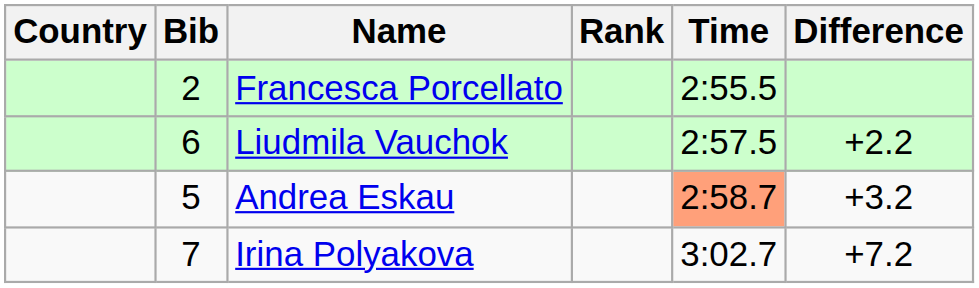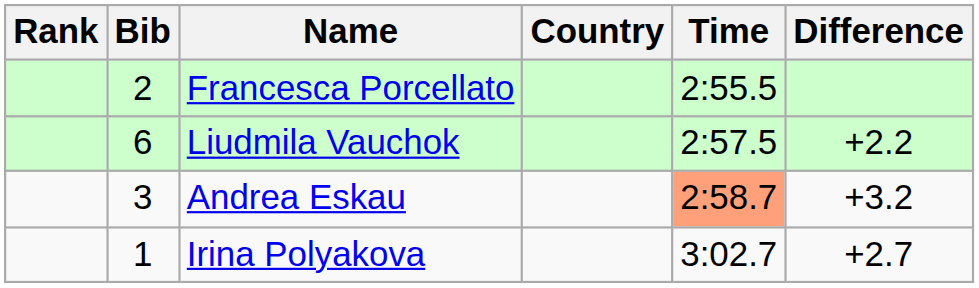columns swapped: Rank <-> Country
Andrea Eskau | Bib: 5 -> 3
Irina Polyakova | Bib: 7 -> 1
Irina Polyakova | Difference: +7.2 -> +2.7
